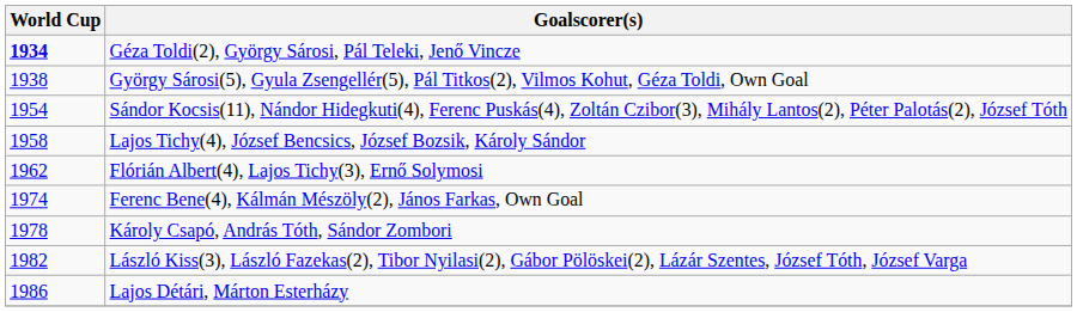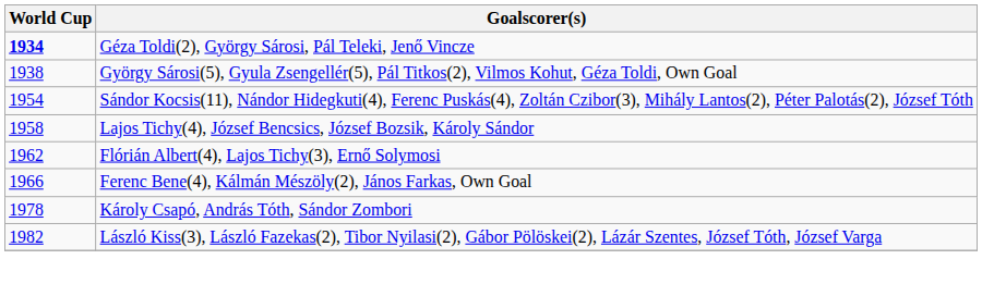Ferenc Bene(4), Kálmán Mészöly(2), János Farkas, Own Goal | World Cup: 1974 -> 1966
- row: 1986 | Lajos Détári, Márton Esterházy
